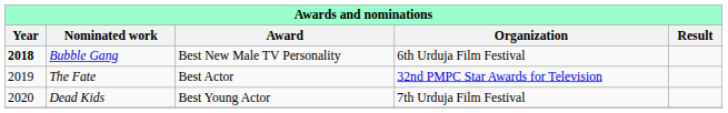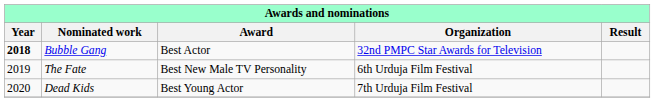Bubble Gang | Award: Best New Male TV Personality -> Best Actor
Bubble Gang | Organization: 6th Urduja Film Festival -> 32nd PMPC Star Awards for Television
The Fate | Award: Best Actor -> Best New Male TV Personality
The Fate | Organization: 32nd PMPC Star Awards for Television -> 6th Urduja Film Festival
